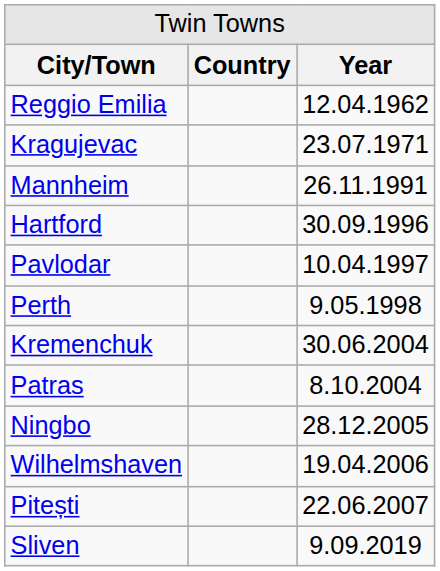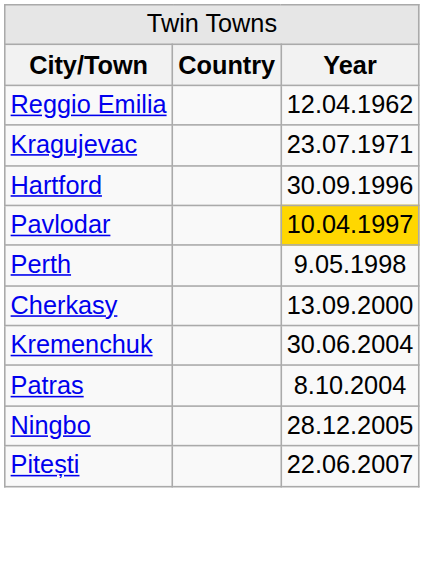- row: Mannheim | 26.11.1991
Pavlodar | column 3: no background -> gold background
+ row: Cherkasy | 13.09.2000
- row: Wilhelmshaven | 19.04.2006
- row: Sliven | 9.09.2019
